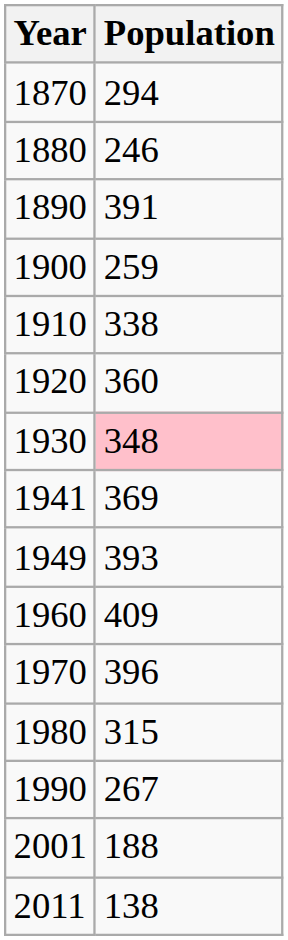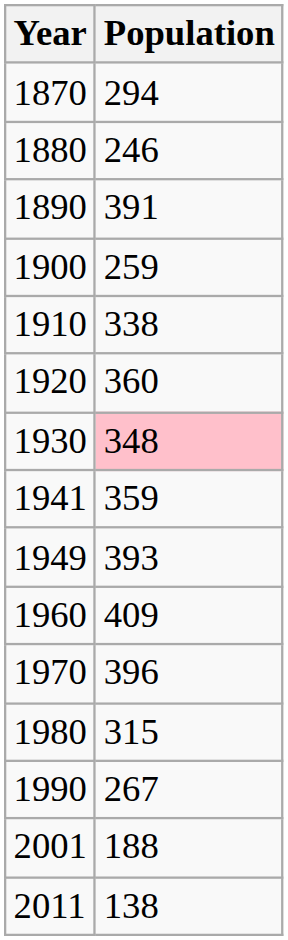1941 | Population: 369 -> 359
